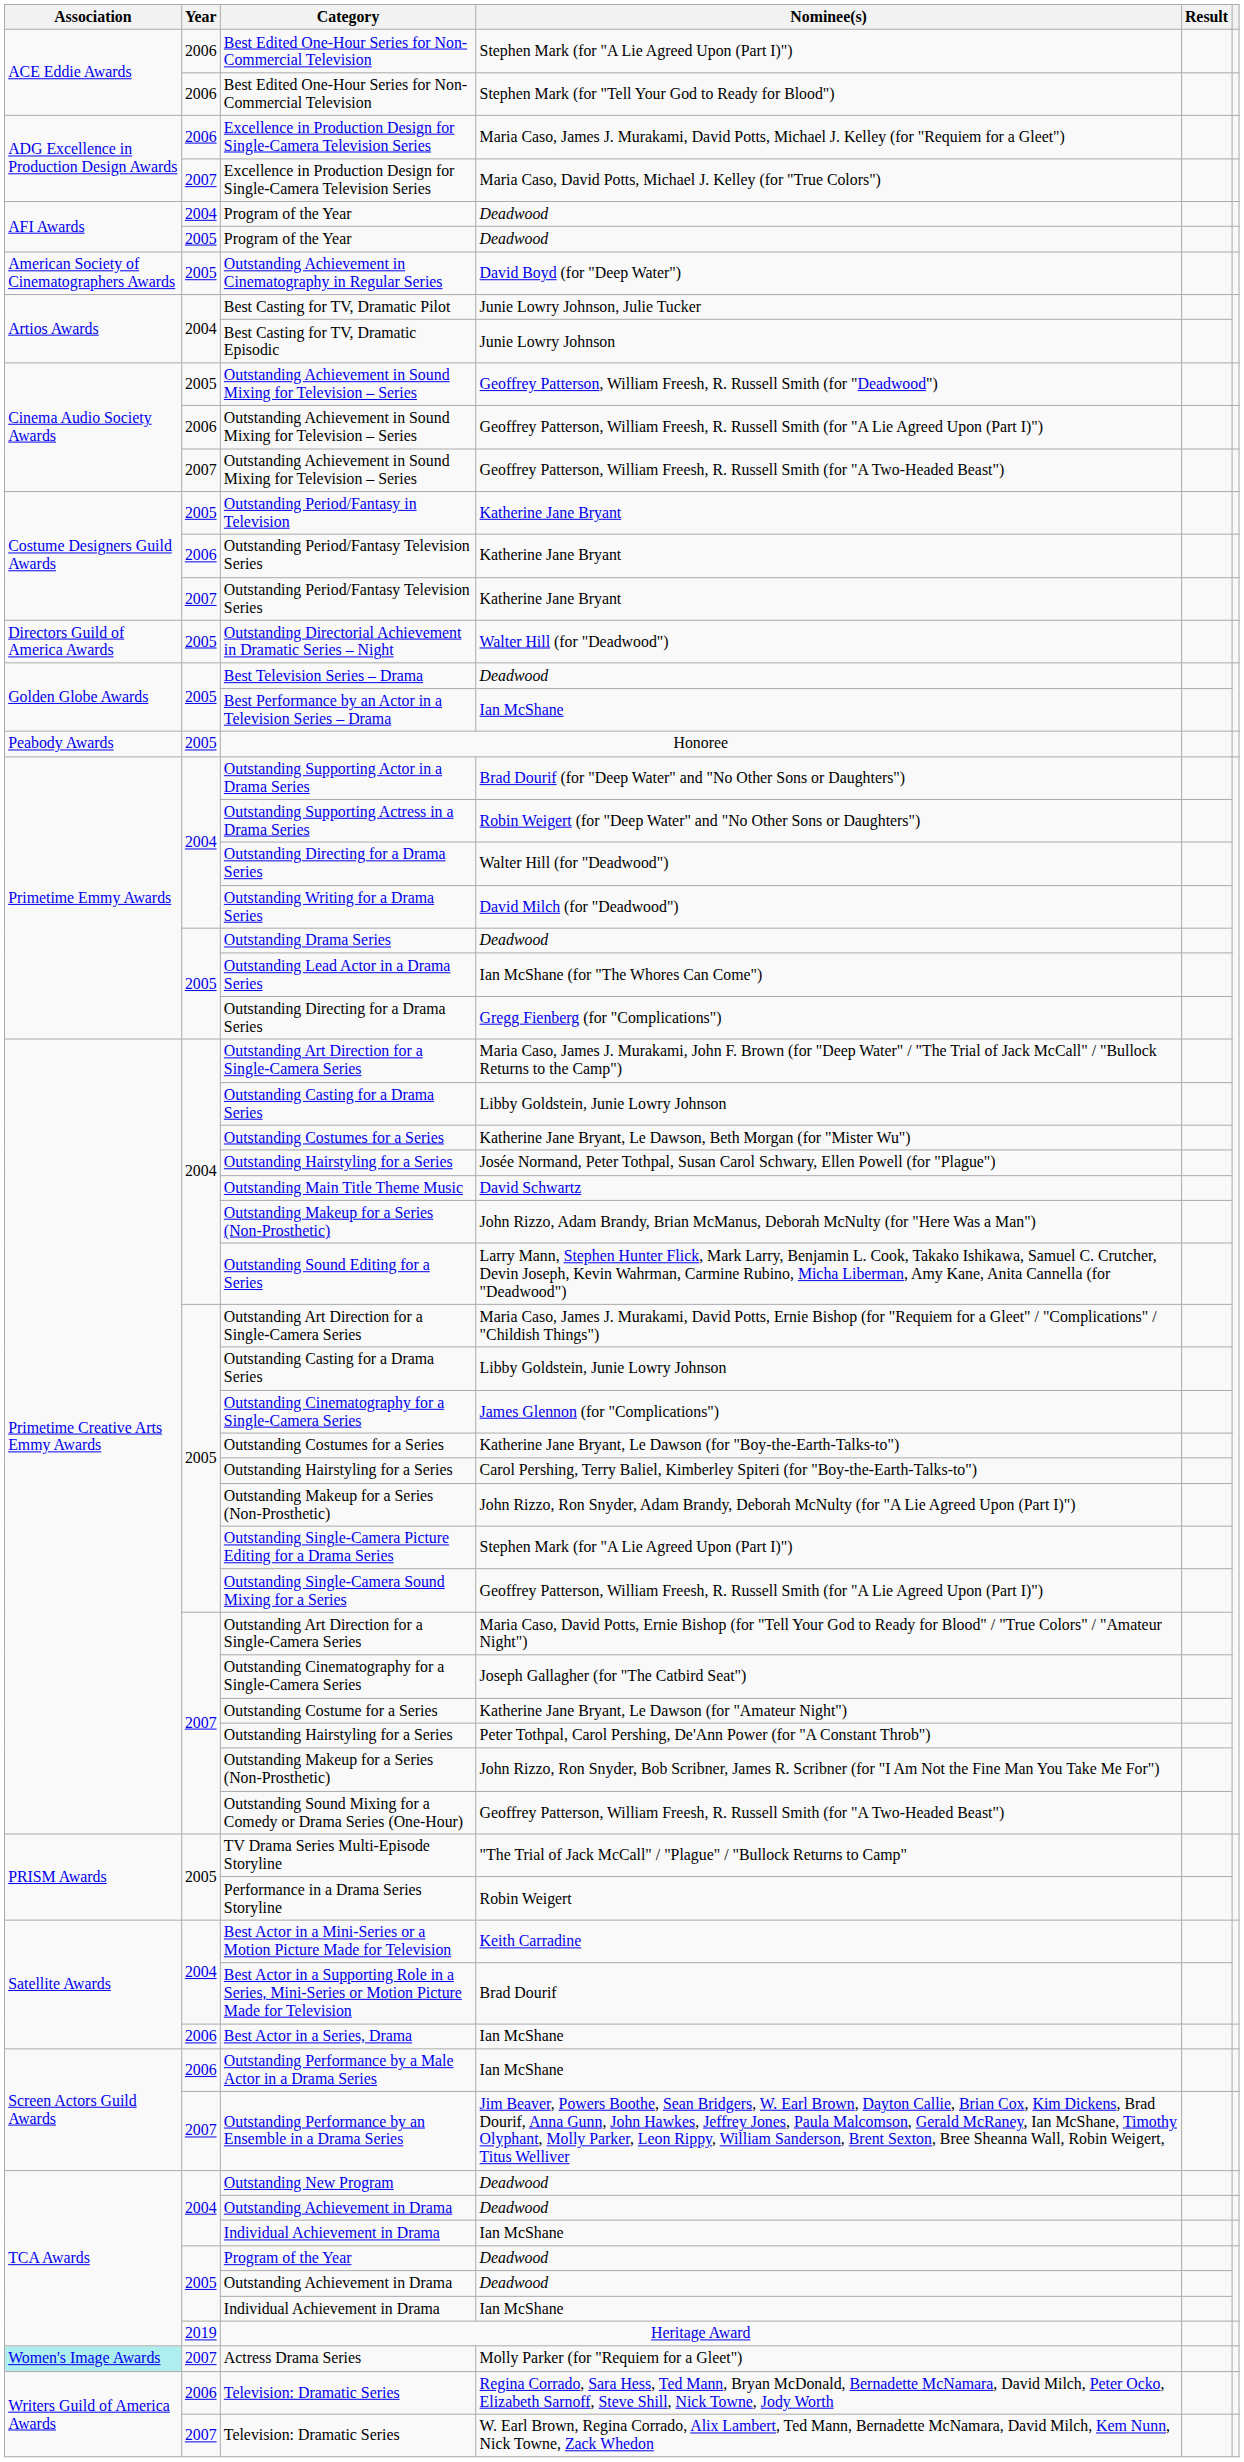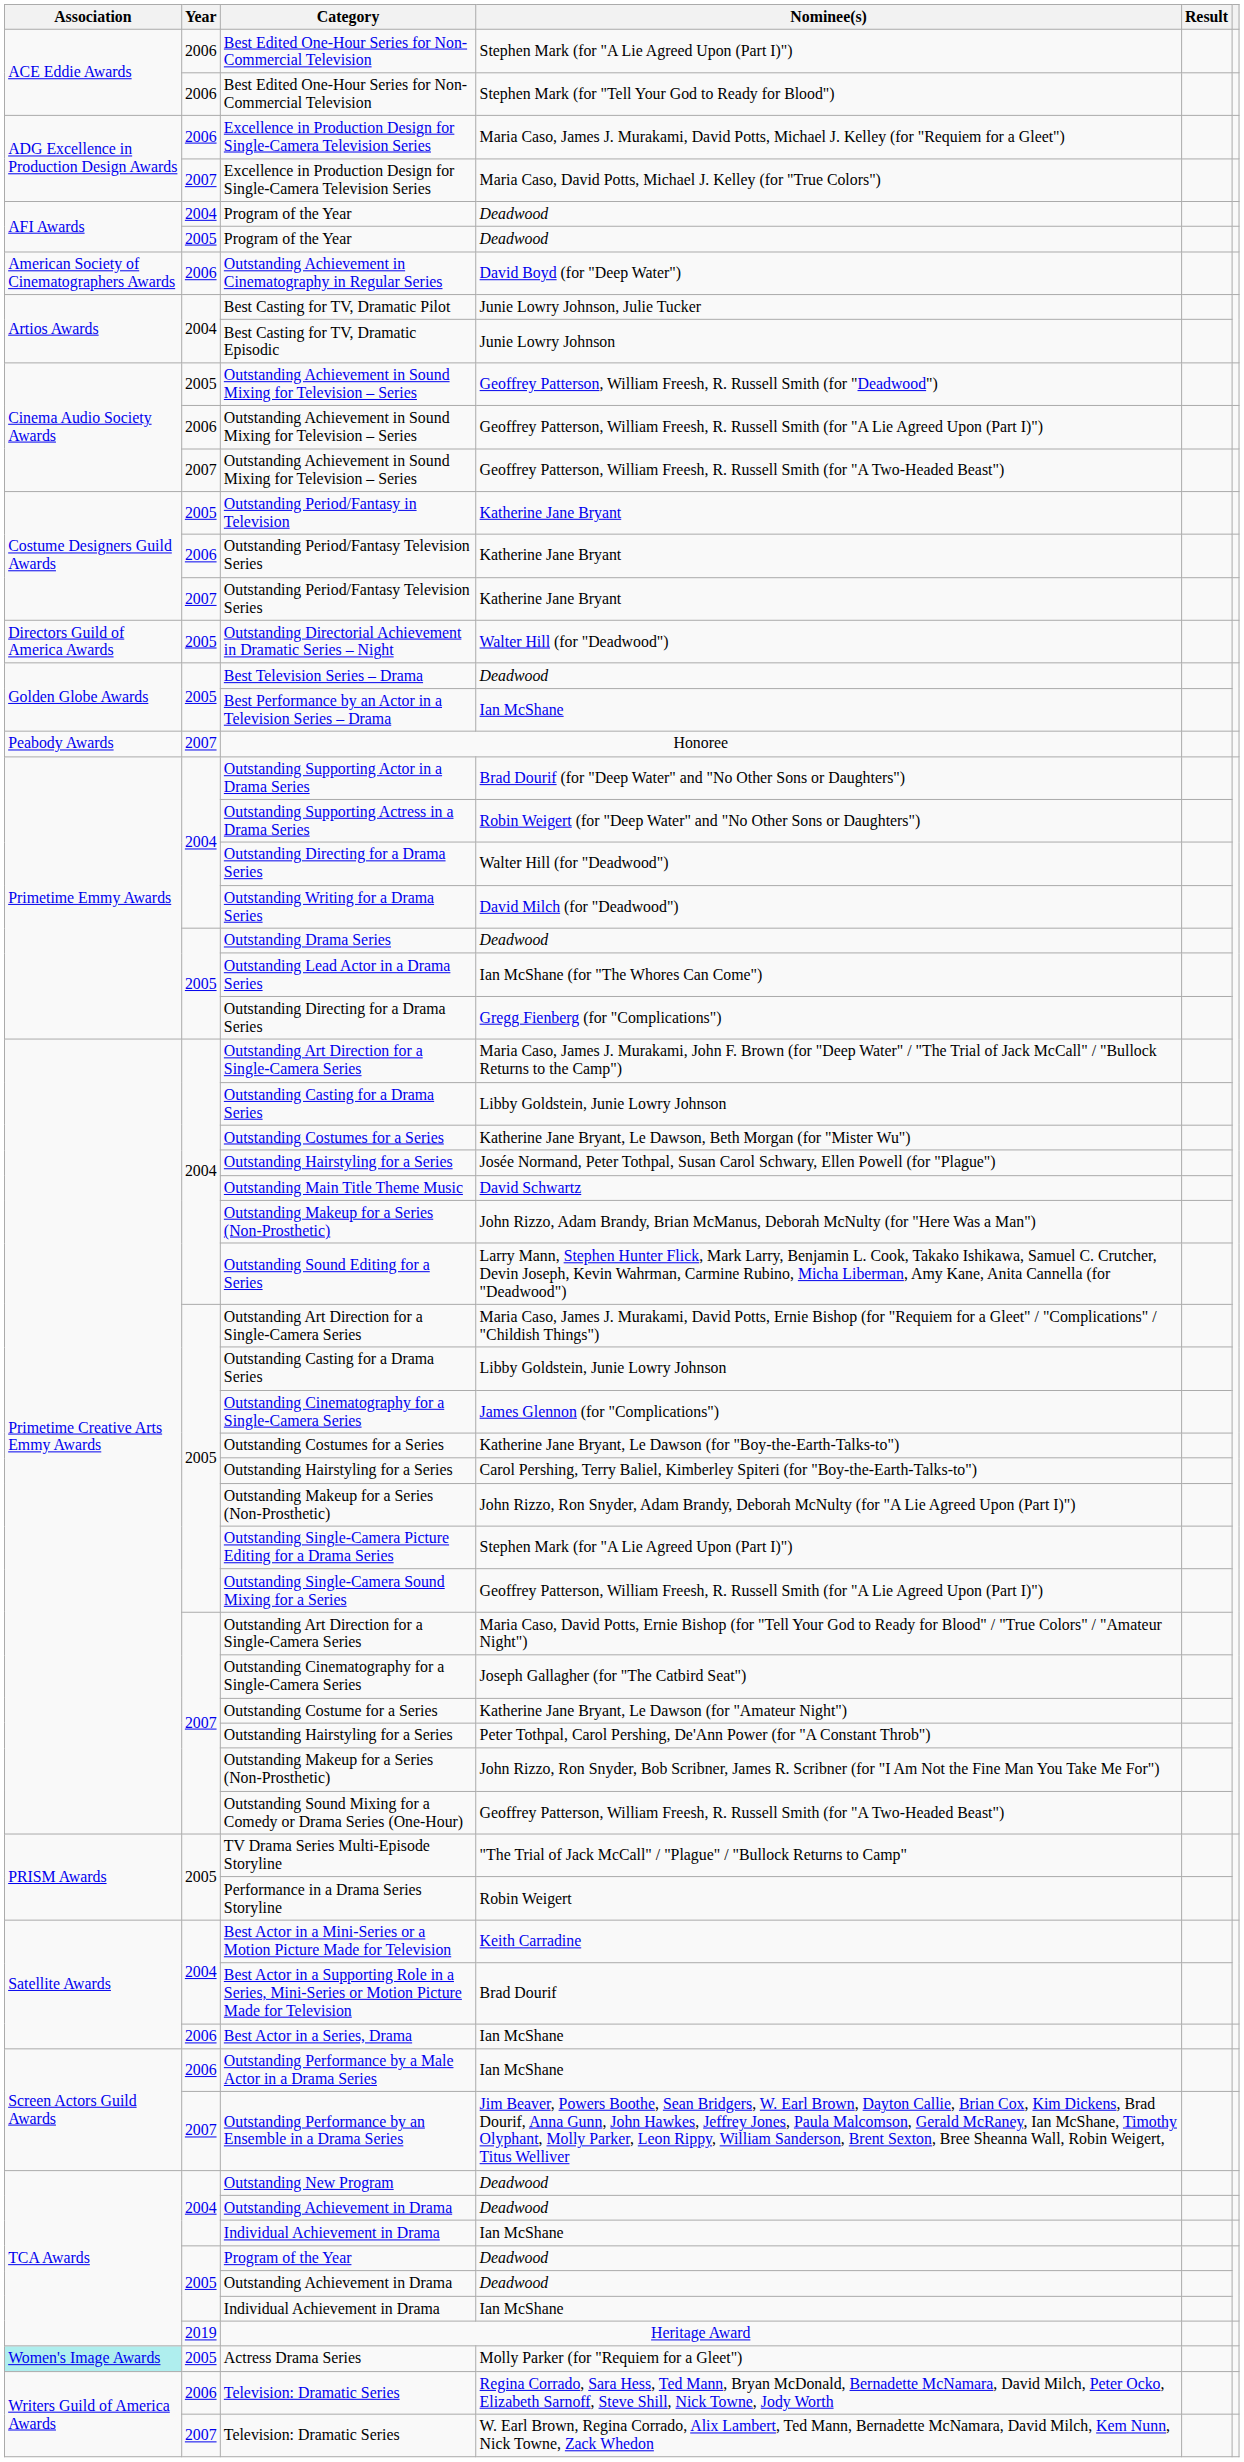David Boyd (for "Deep Water") | Year: 2005 -> 2006
Honoree | Year: 2005 -> 2007
Molly Parker (for "Requiem for a Gleet") | Year: 2007 -> 2005
